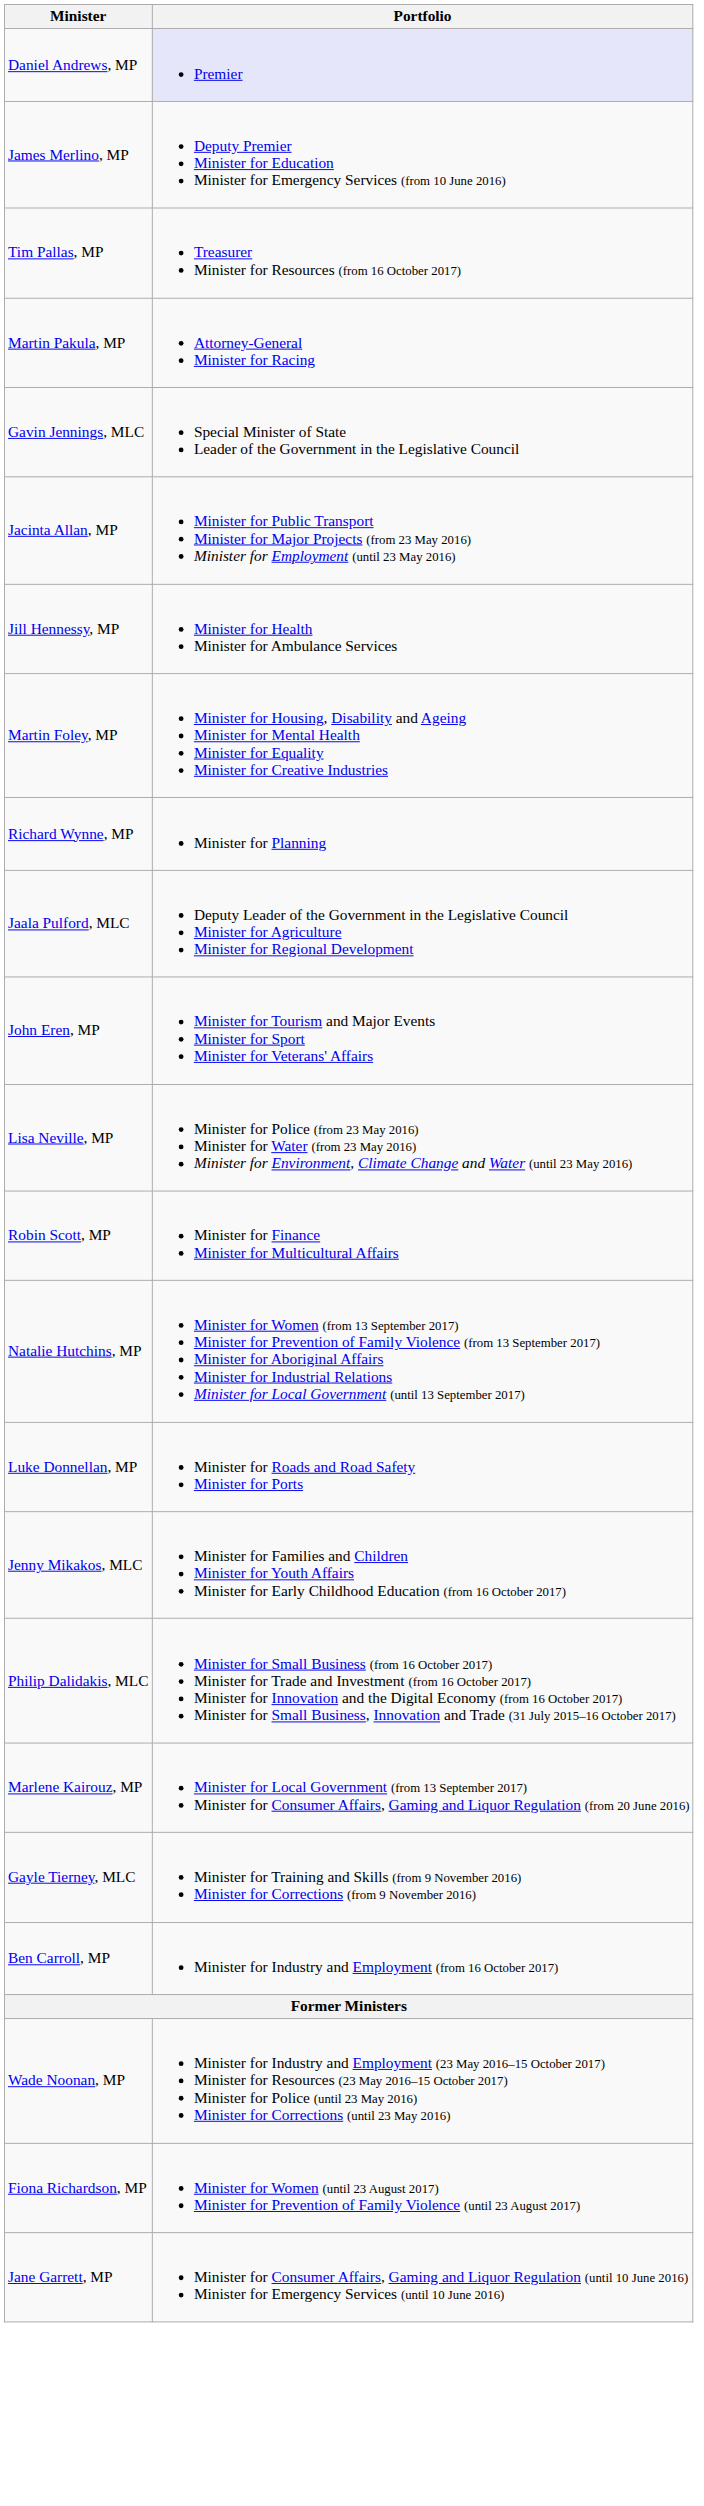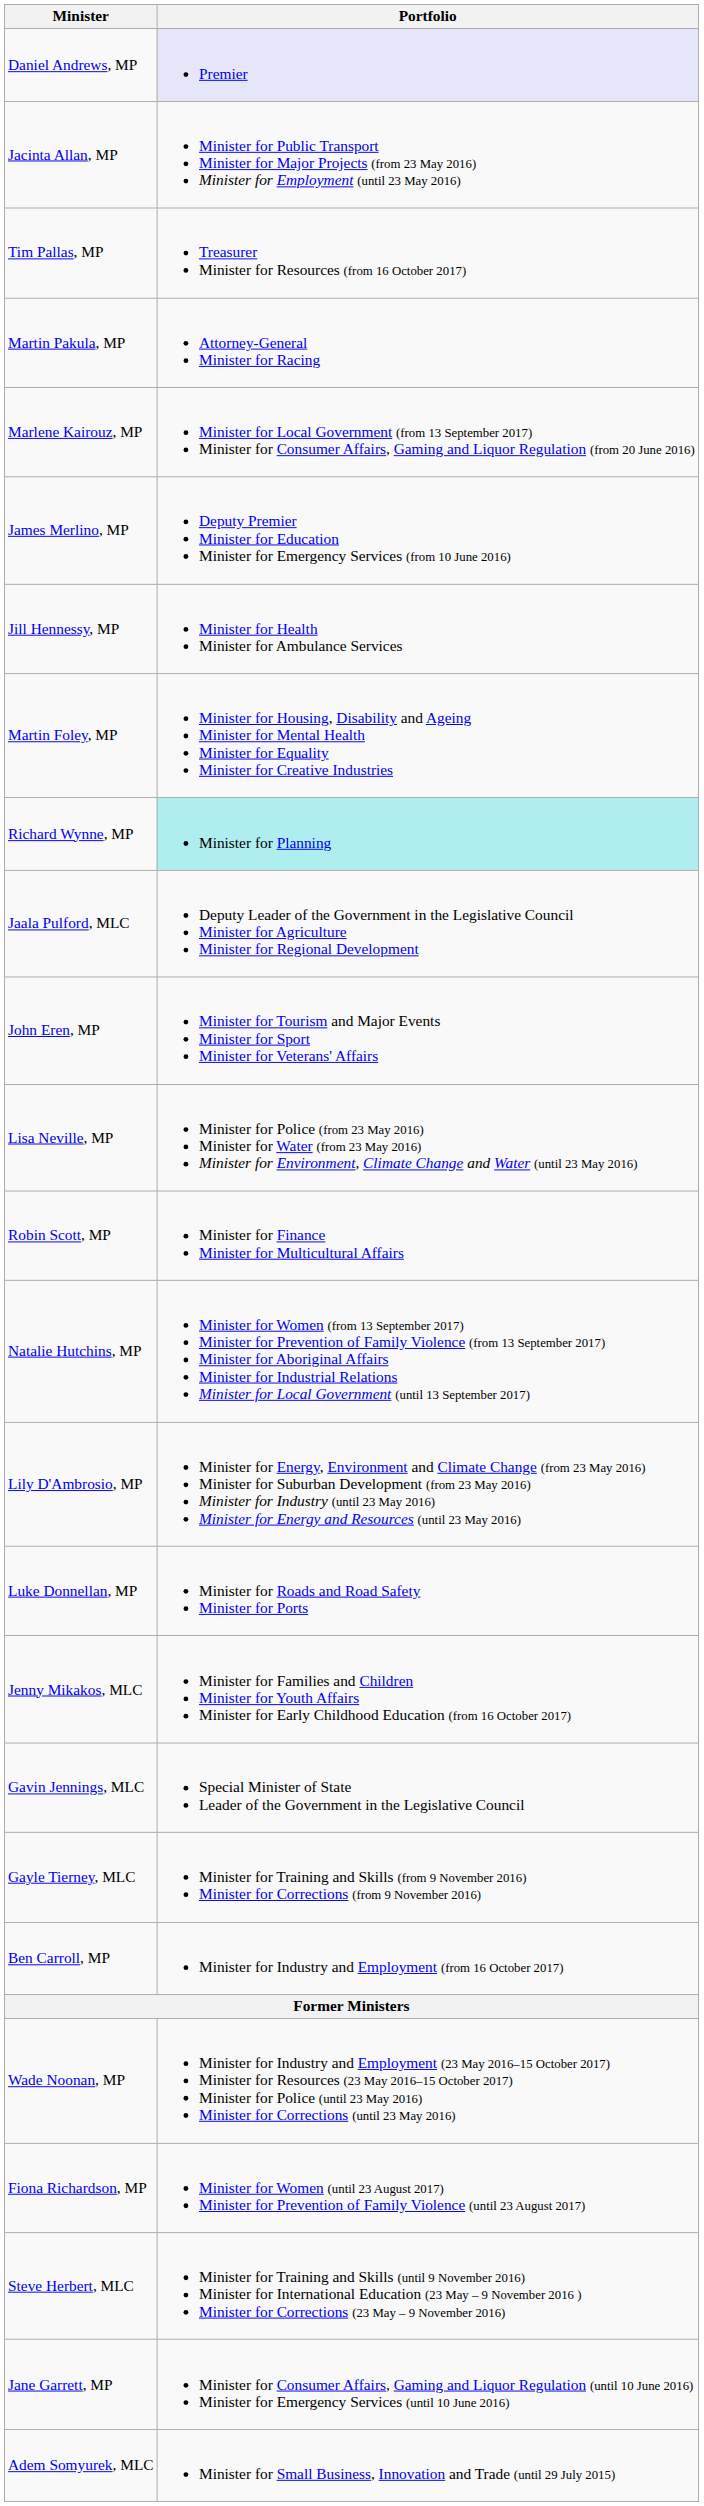rows swapped: James Merlino, MP <-> Jacinta Allan, MP
rows swapped: Gavin Jennings, MLC <-> Marlene Kairouz, MP
Richard Wynne, MP | Portfolio: no background -> paleturquoise background
+ row: Lily D'Ambrosio, MP | Minister for Energy, Environment and Climate Change (from 23 May 2016) Minister for Suburban Development (from 23 May 2016) Minister for Industry (until 23 May 2016) Minister for Energy and Resources (until 23 May 2016)
- row: Philip Dalidakis, MLC | Minister for Small Business (from 16 October 2017) Minister for Trade and Investment (from 16 October 2017) Minister for Innovation and the Digital Economy (from 16 October 2017) Minister for Small Business, Innovation and Trade (31 July 2015–16 October 2017)
+ row: Steve Herbert, MLC | Minister for Training and Skills (until 9 November 2016) Minister for International Education (23 May – 9 November 2016 ) Minister for Corrections (23 May – 9 November 2016)
+ row: Adem Somyurek, MLC | Minister for Small Business, Innovation and Trade (until 29 July 2015)
